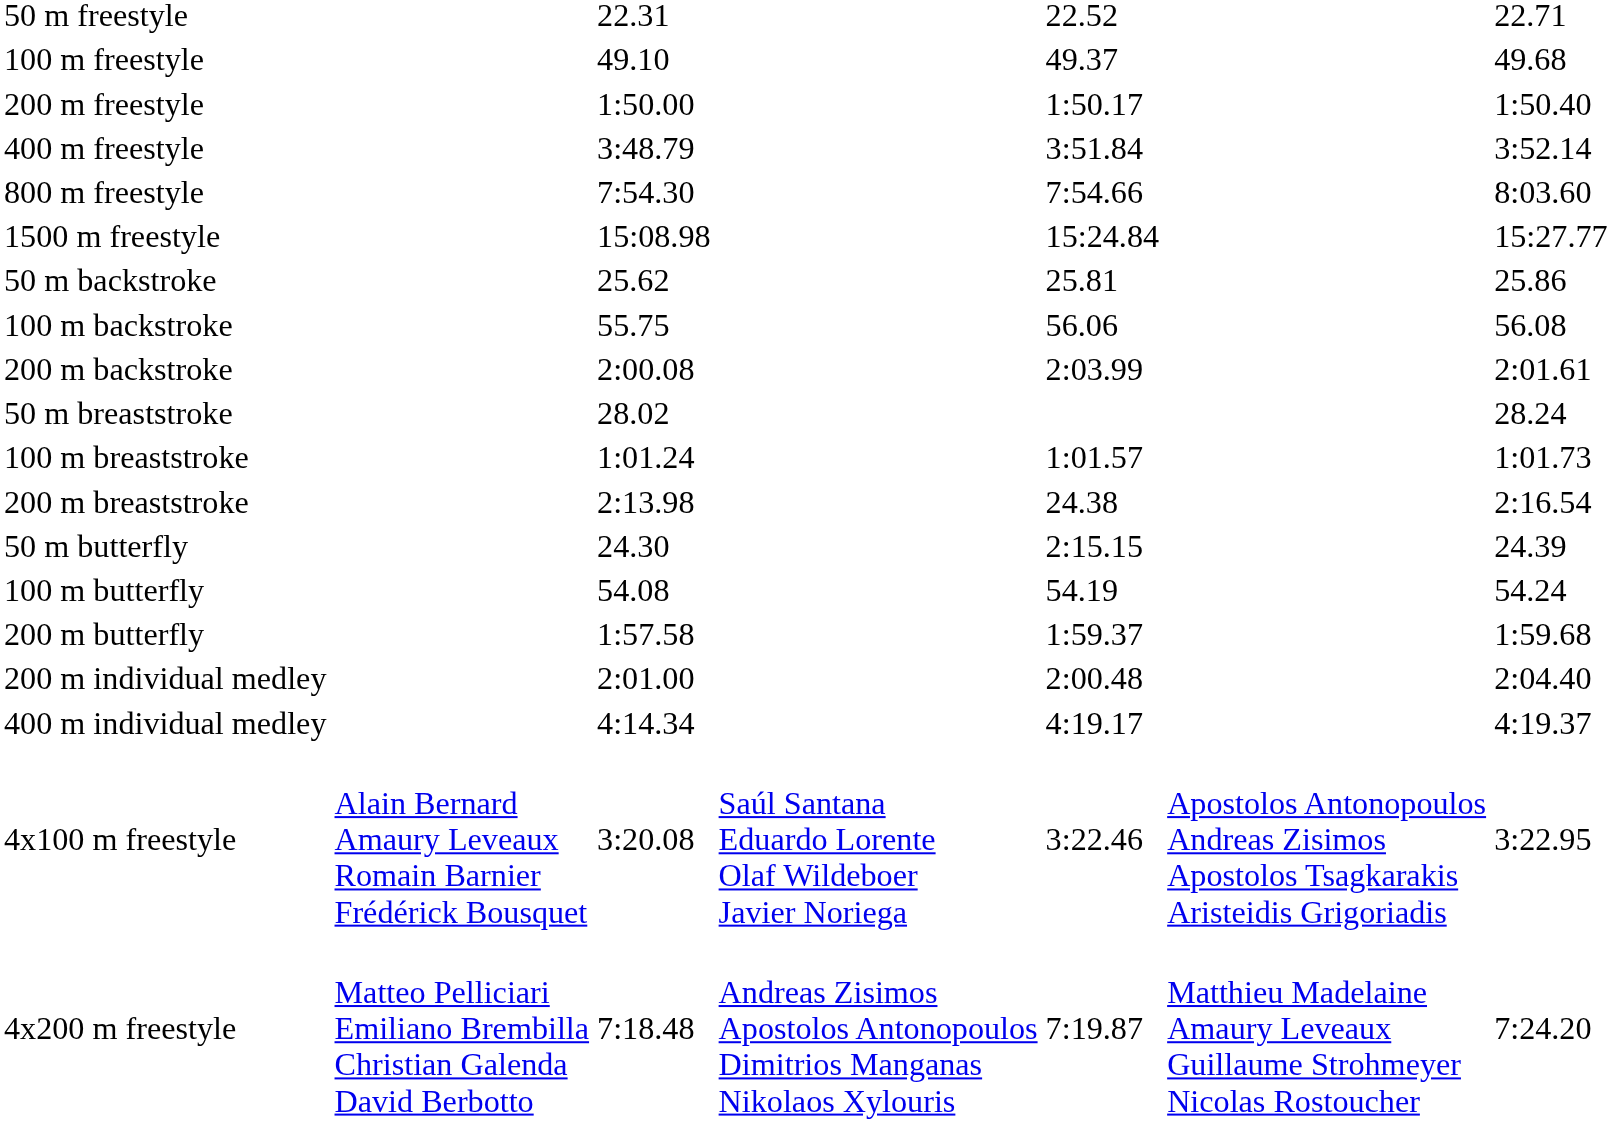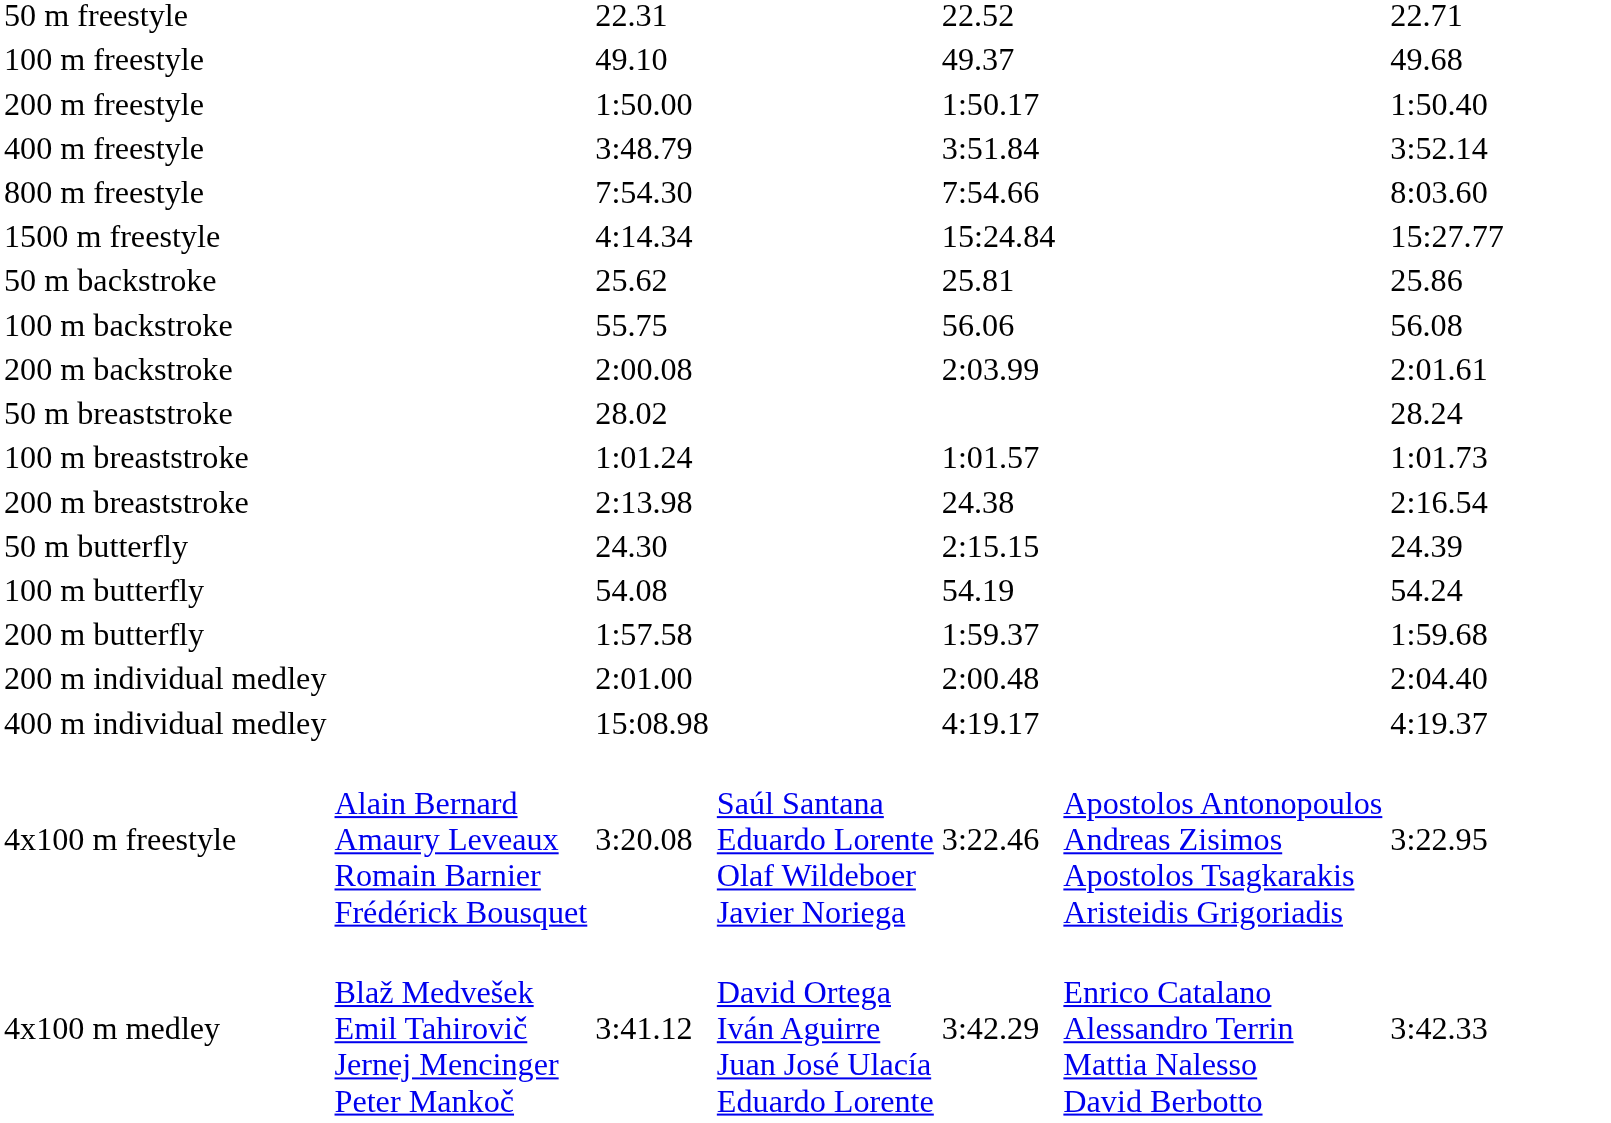1500 m freestyle | column 3: 15:08.98 -> 4:14.34
400 m individual medley | column 3: 4:14.34 -> 15:08.98
- row: 4x200 m freestyle | Matteo Pelliciari Emiliano Brembilla Christian Galenda David Berbotto | 7:18.48 | Andreas Zisimos Apostolos Antonopoulos Dimitrios Manganas Nikolaos Xylouris | 7:19.87 | Matthieu Madelaine Amaury Leveaux Guillaume Strohmeyer Nicolas Rostoucher | 7:24.20
+ row: 4x100 m medley | Blaž Medvešek Emil Tahirovič Jernej Mencinger Peter Mankoč | 3:41.12 | David Ortega Iván Aguirre Juan José Ulacía Eduardo Lorente | 3:42.29 | Enrico Catalano Alessandro Terrin Mattia Nalesso David Berbotto | 3:42.33
